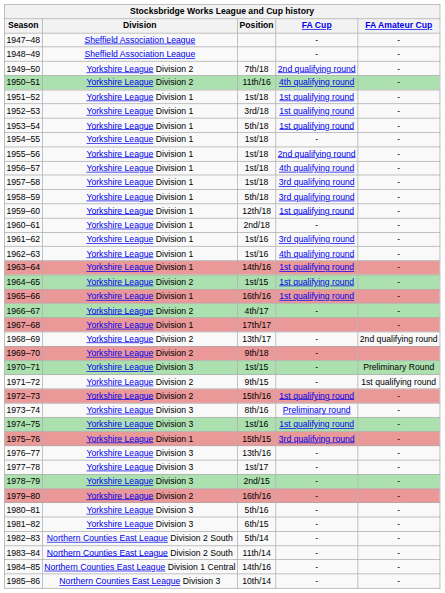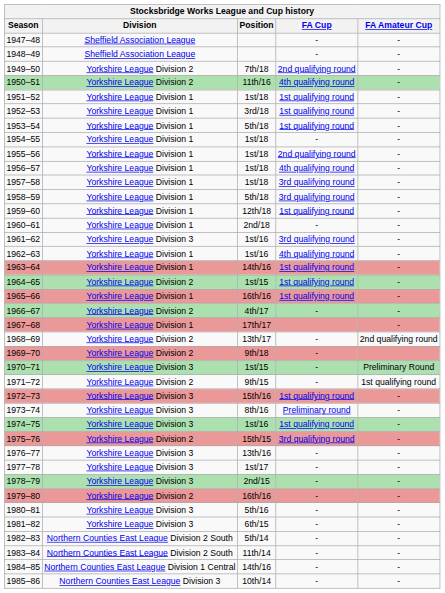1961–62 | Division: Yorkshire League Division 1 -> Yorkshire League Division 3
1972–73 | Division: Yorkshire League Division 2 -> Yorkshire League Division 3
1975–76 | Division: Yorkshire League Division 1 -> Yorkshire League Division 2
